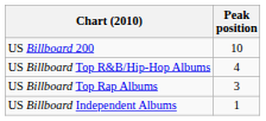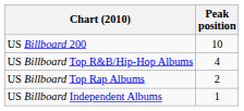US Billboard Top Rap Albums | Peak position: 3 -> 2
